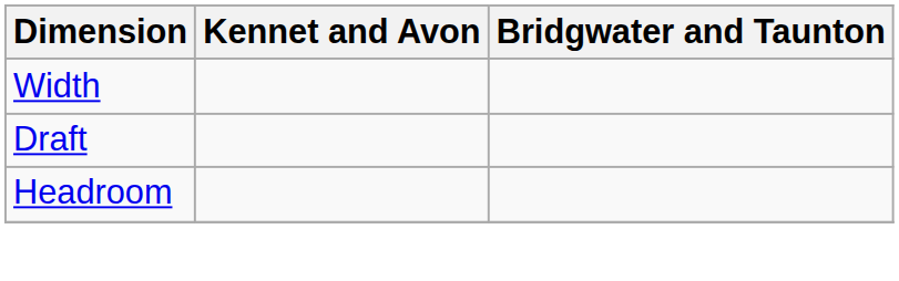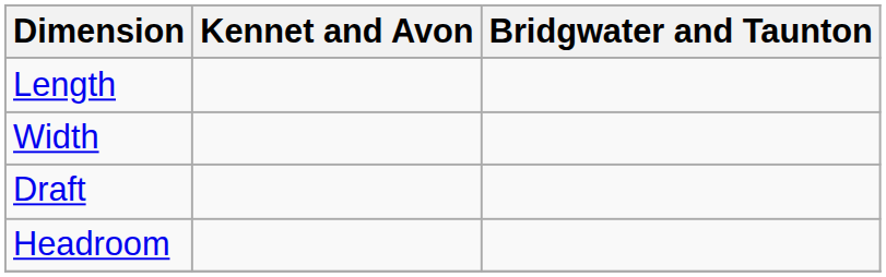+ row: Length
